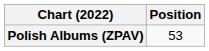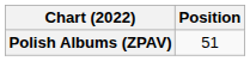Polish Albums (ZPAV) | Position: 53 -> 51
